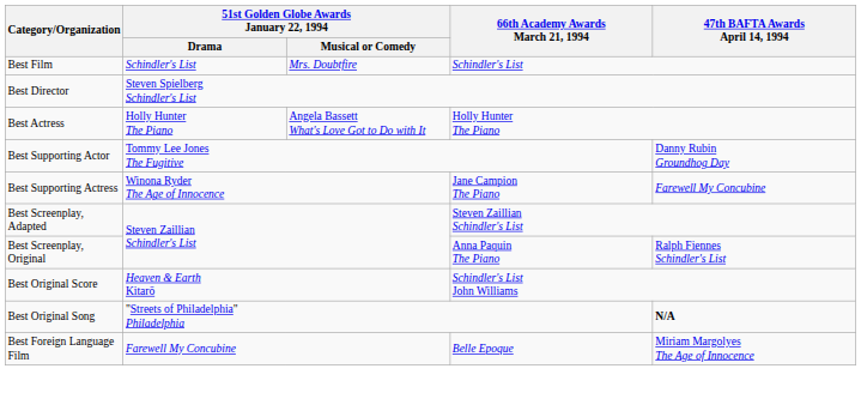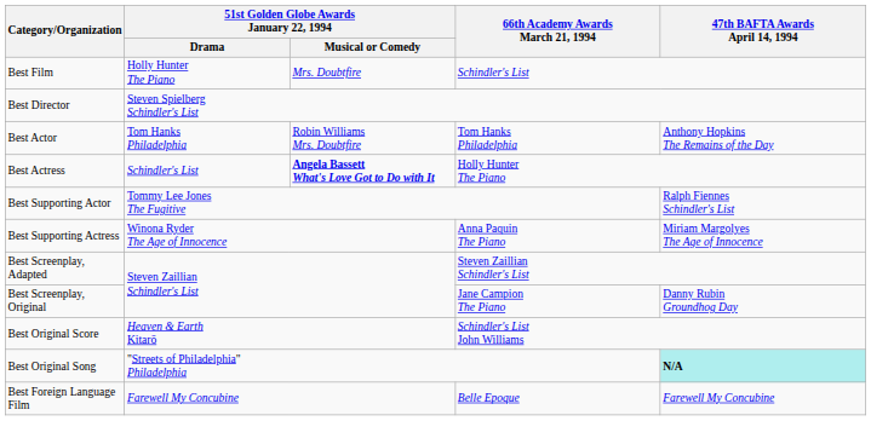Best Film | 51st Golden Globe Awards January 22, 1994 / Drama: Schindler's List -> Holly Hunter The Piano
+ row: Best Actor | Tom Hanks Philadelphia | Robin Williams Mrs. Doubtfire | Tom Hanks Philadelphia | Anthony Hopkins The Remains of the Day
Best Actress | 51st Golden Globe Awards January 22, 1994 / Drama: Holly Hunter The Piano -> Schindler's List
Best Actress | column 3: normal -> bold
Best Supporting Actor | 47th BAFTA Awards April 14, 1994: Danny Rubin Groundhog Day -> Ralph Fiennes Schindler's List
Best Supporting Actress | 66th Academy Awards March 21, 1994: Jane Campion The Piano -> Anna Paquin The Piano
Best Supporting Actress | 47th BAFTA Awards April 14, 1994: Farewell My Concubine -> Miriam Margolyes The Age of Innocence
Best Screenplay, Original | 66th Academy Awards March 21, 1994: Anna Paquin The Piano -> Jane Campion The Piano
Best Screenplay, Original | 47th BAFTA Awards April 14, 1994: Ralph Fiennes Schindler's List -> Danny Rubin Groundhog Day
Best Original Song | 47th BAFTA Awards April 14, 1994: no background -> paleturquoise background
Best Foreign Language Film | 47th BAFTA Awards April 14, 1994: Miriam Margolyes The Age of Innocence -> Farewell My Concubine
